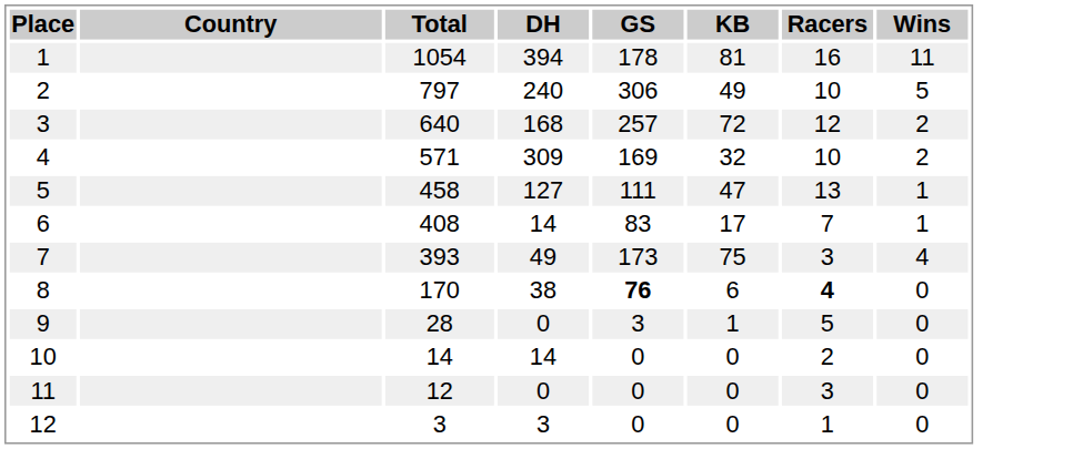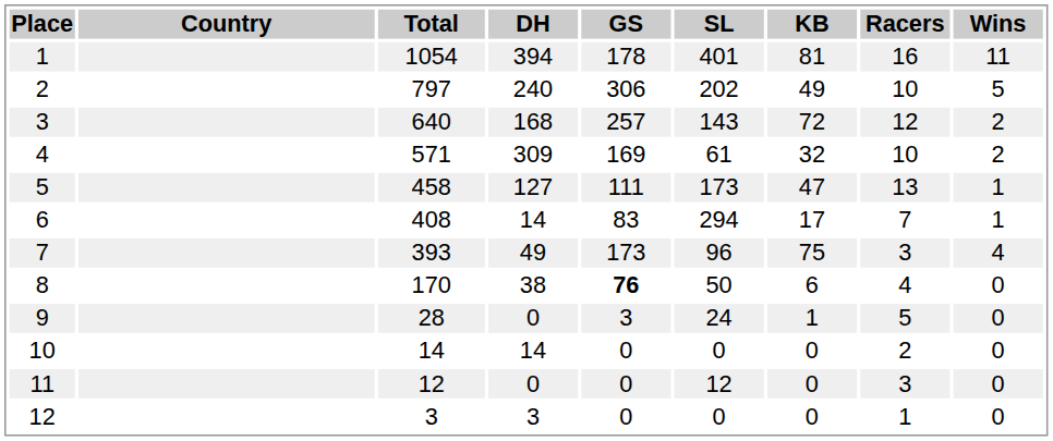+ column: SL | 401 | 202 | 143 | 61 | 173 | 294 | 96 | 50 | 24 | 0 | 12 | 0
8 | Racers: bold -> normal
